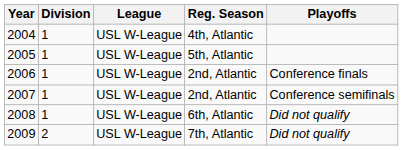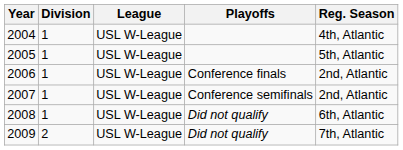columns swapped: Reg. Season <-> Playoffs
